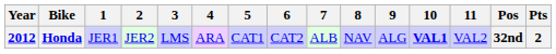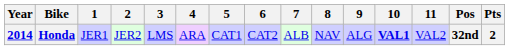Honda | Year: 2012 -> 2014
